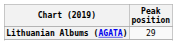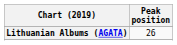Lithuanian Albums (AGATA) | Peak position: 29 -> 26
